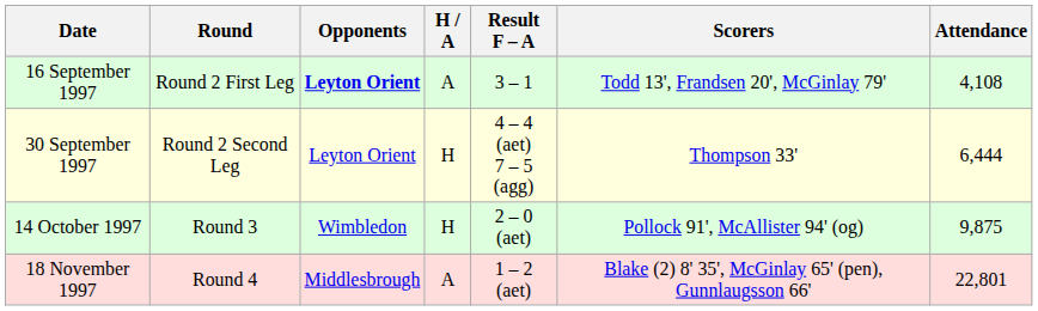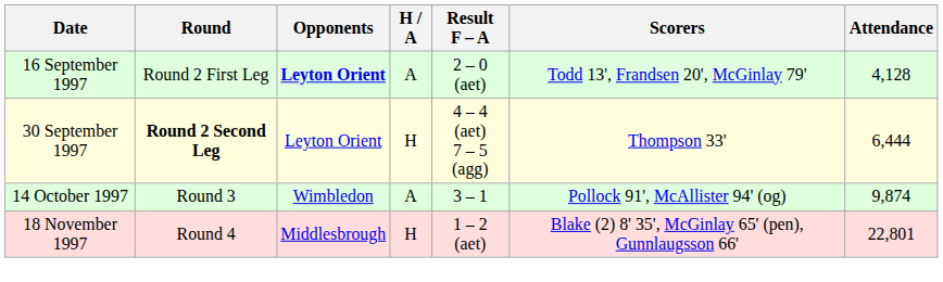16 September 1997 | Result F – A: 3 – 1 -> 2 – 0 (aet)
16 September 1997 | Attendance: 4,108 -> 4,128
30 September 1997 | Round: normal -> bold
14 October 1997 | H / A: H -> A
14 October 1997 | Result F – A: 2 – 0 (aet) -> 3 – 1
14 October 1997 | Attendance: 9,875 -> 9,874
18 November 1997 | H / A: A -> H
